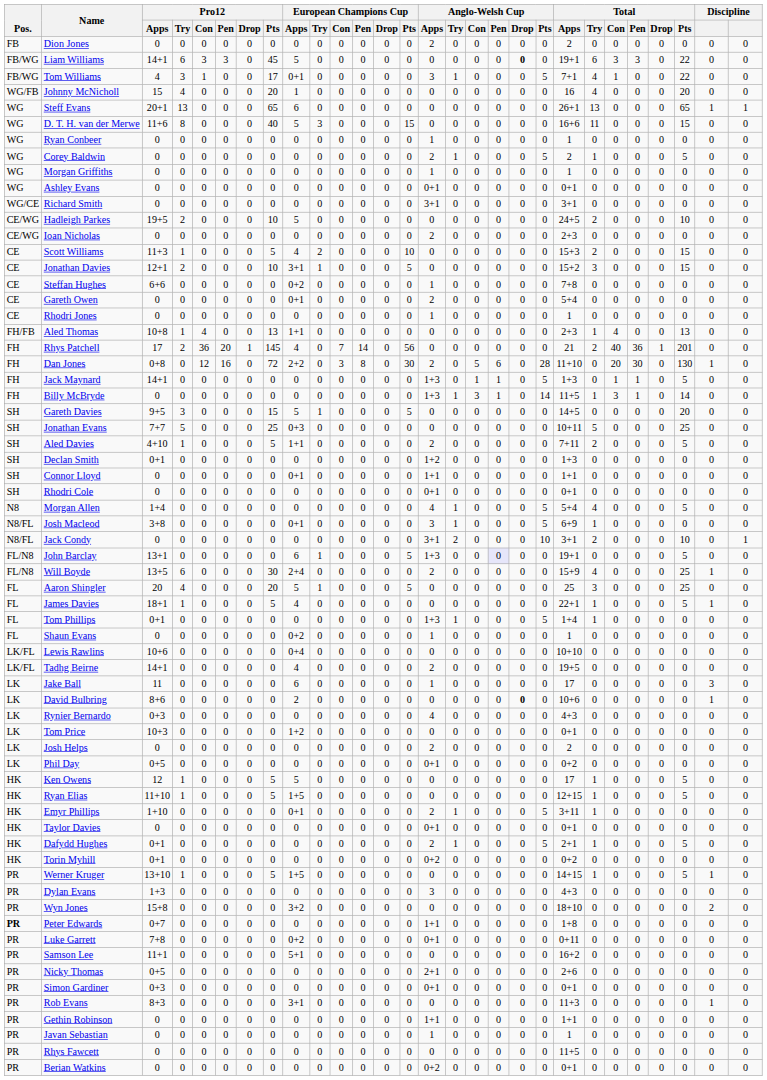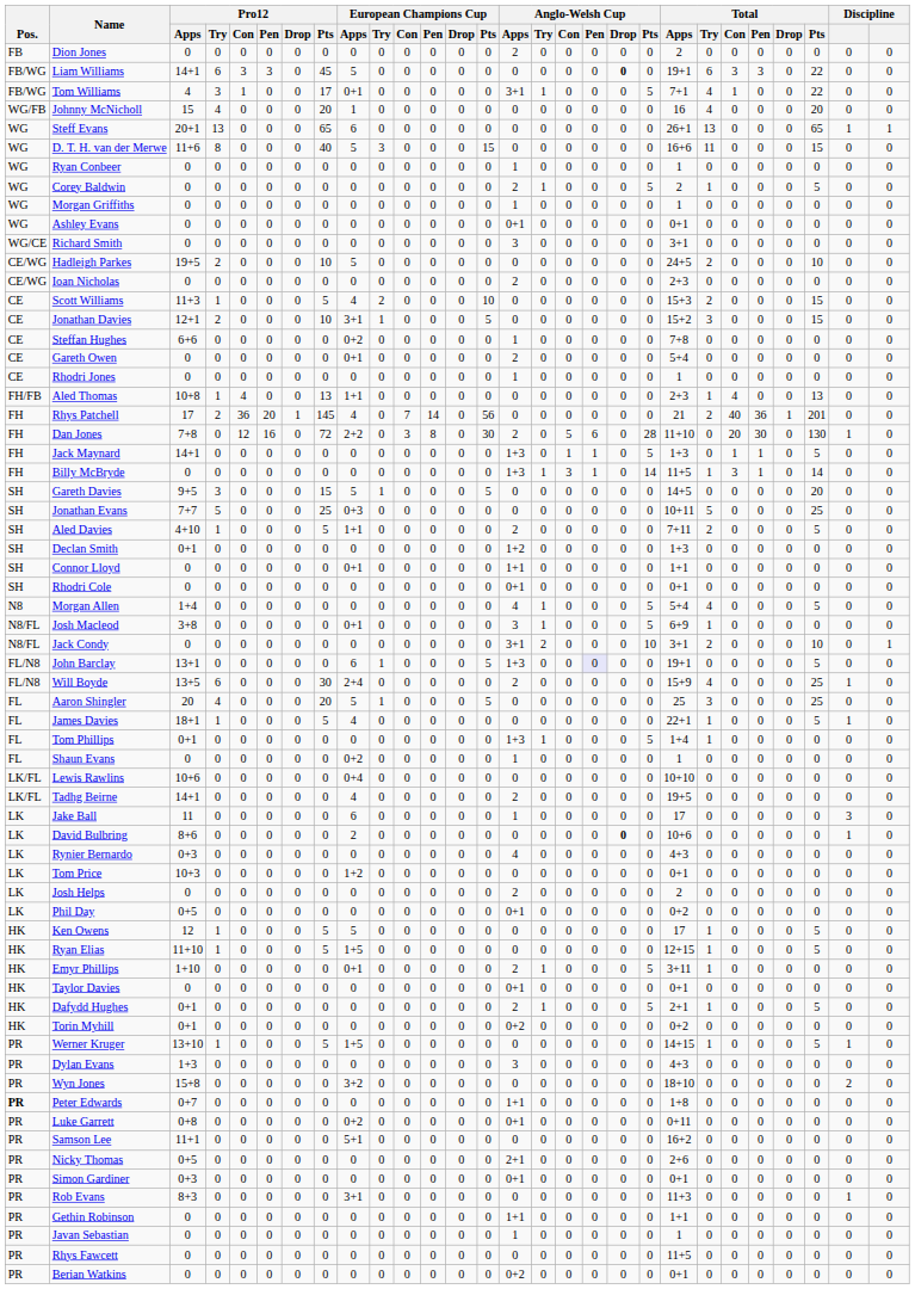Tom Williams | Anglo-Welsh Cup / Apps: 3 -> 3+1
Richard Smith | Anglo-Welsh Cup / Apps: 3+1 -> 3
Dan Jones | Pro12 / Apps: 0+8 -> 7+8
Luke Garrett | Pro12 / Apps: 7+8 -> 0+8
